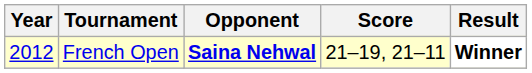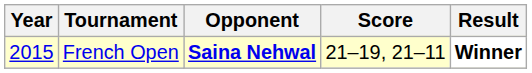French Open | Year: 2012 -> 2015
